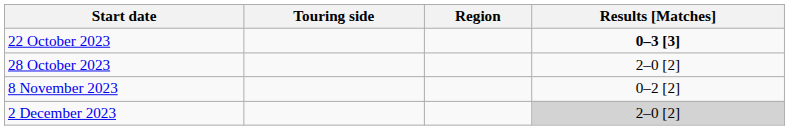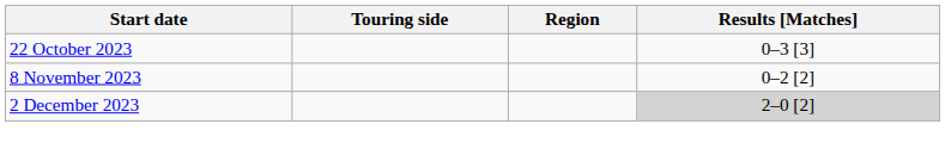22 October 2023 | Results [Matches]: bold -> normal
- row: 28 October 2023 | 2–0 [2]
